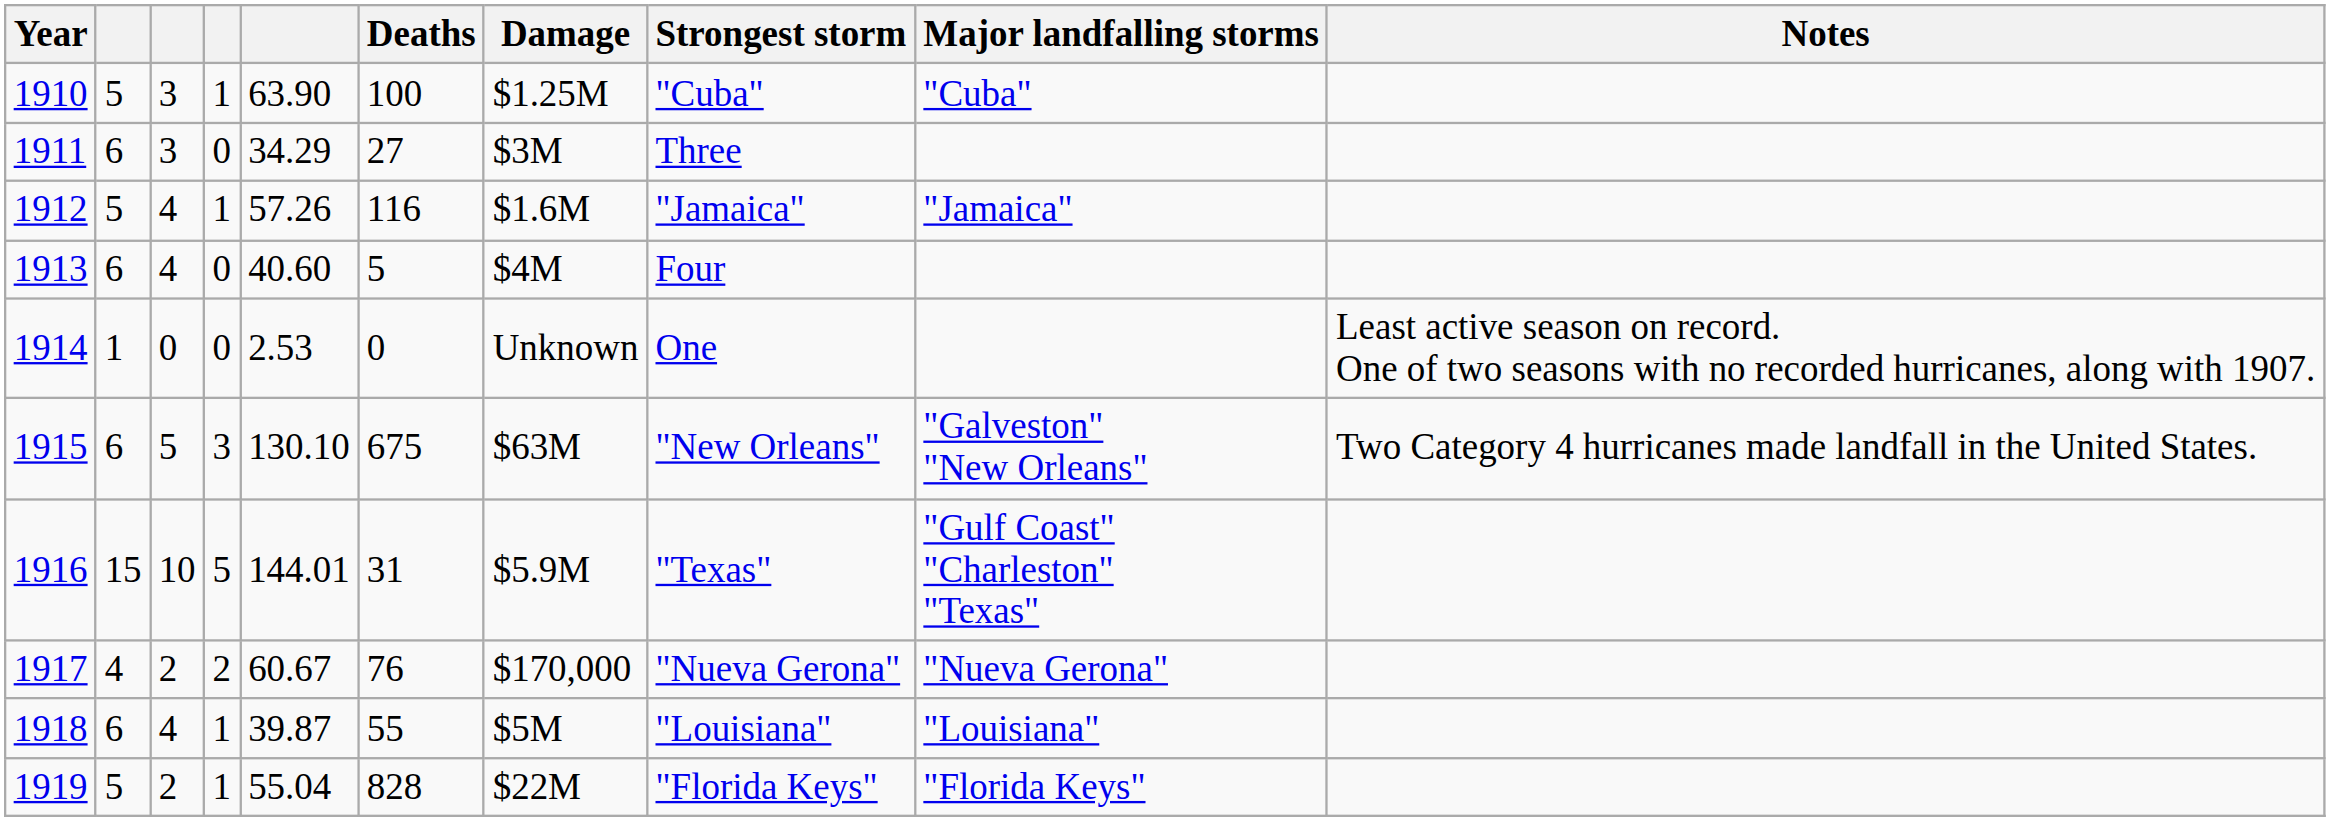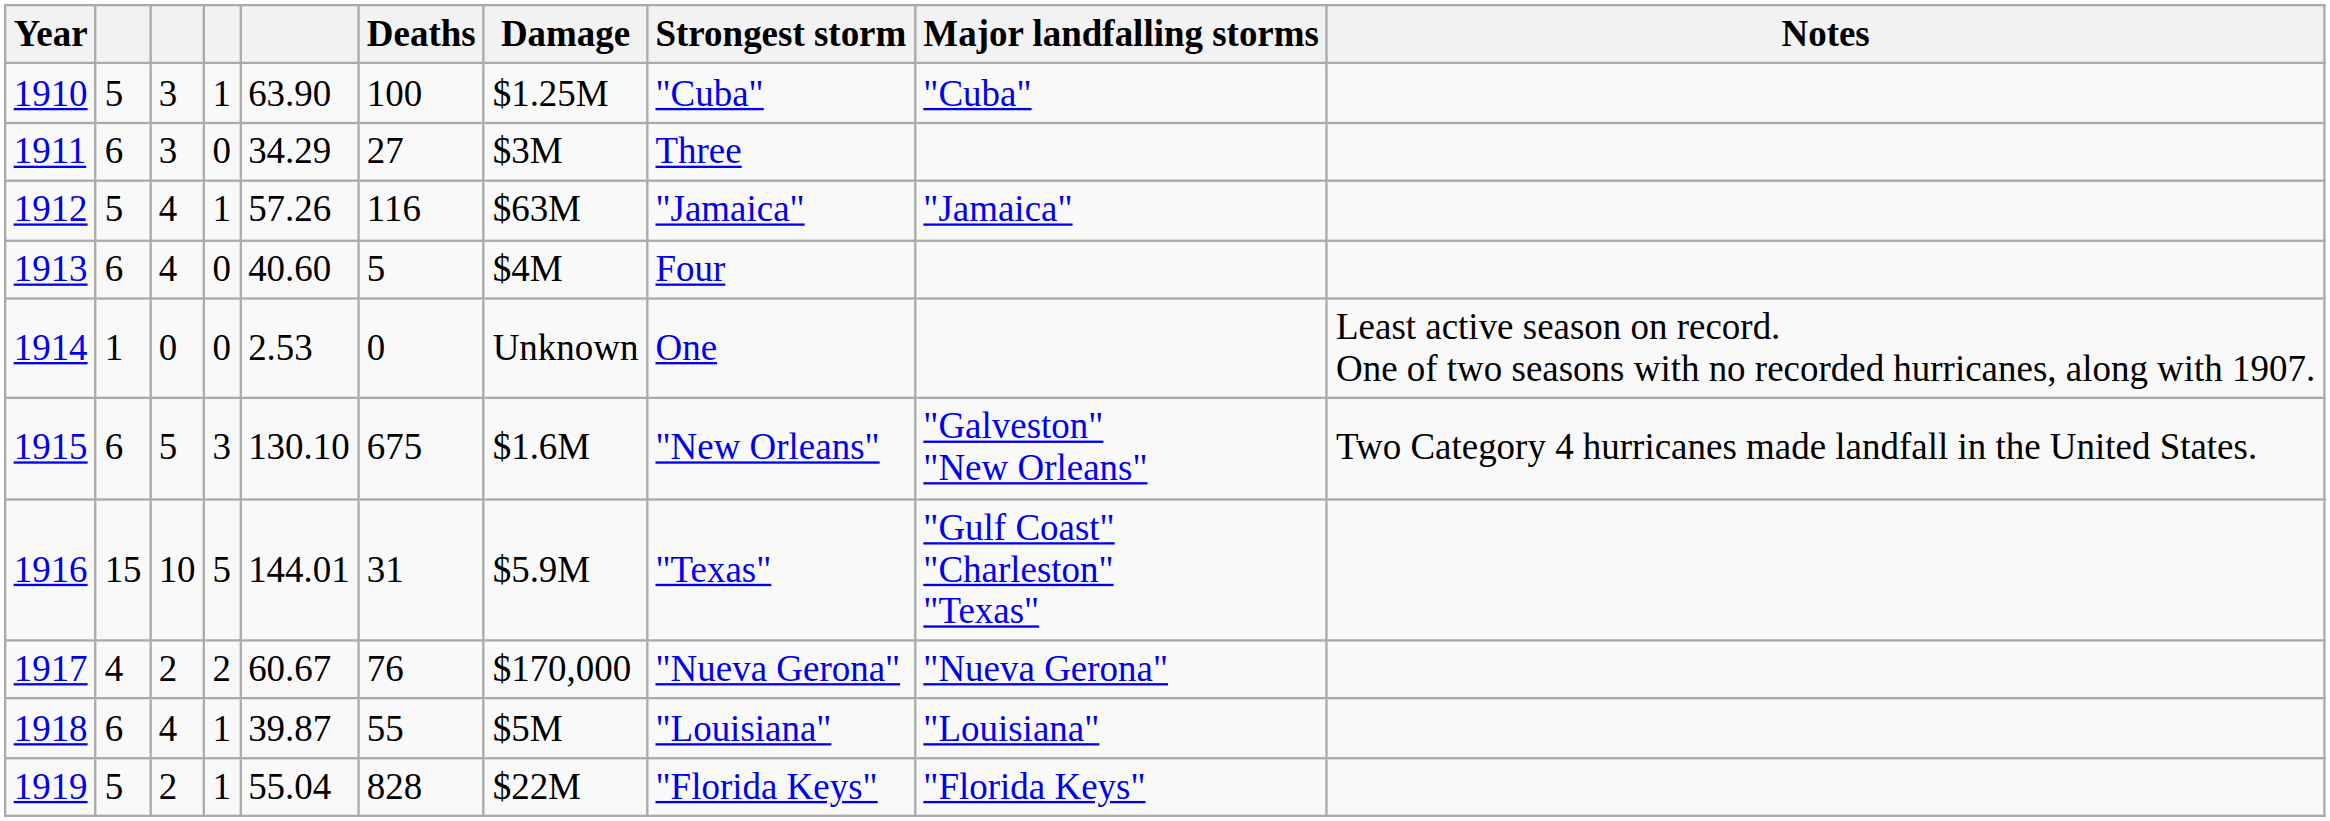1912 | Damage: $1.6M -> $63M
1915 | Damage: $63M -> $1.6M
